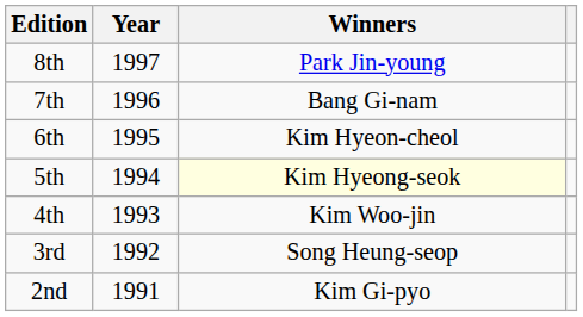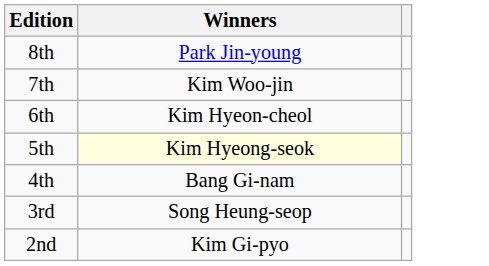- column: Year | 1997 | 1996 | 1995 | 1994 | 1993 | 1992 | 1991
7th | Winners: Bang Gi-nam -> Kim Woo-jin
4th | Winners: Kim Woo-jin -> Bang Gi-nam
